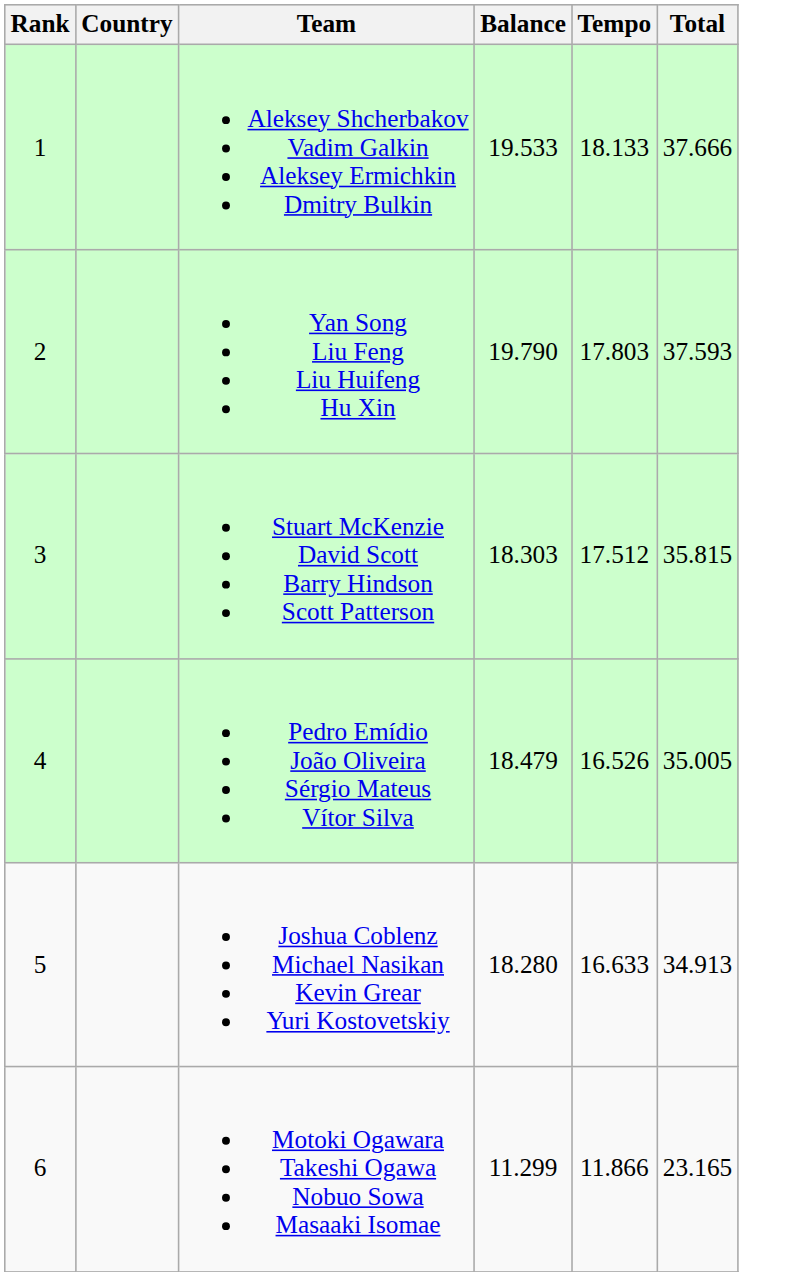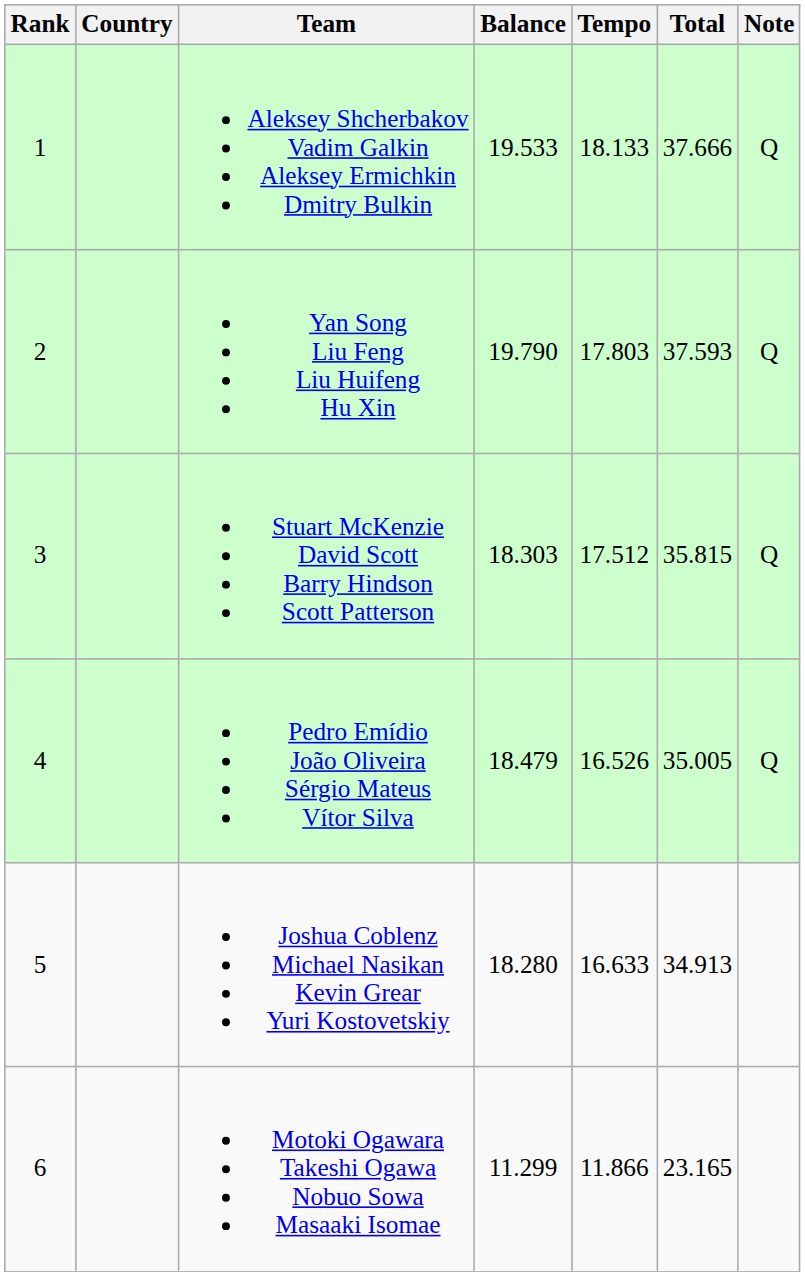+ column: Note | Q | Q | Q | Q
